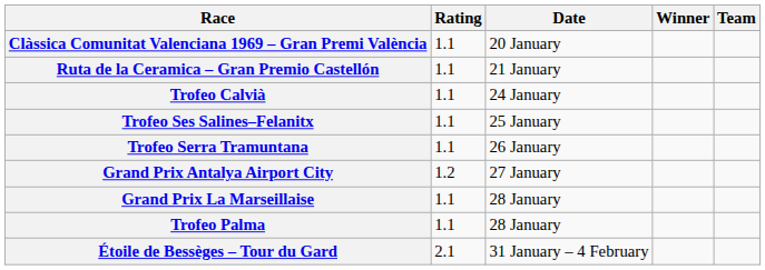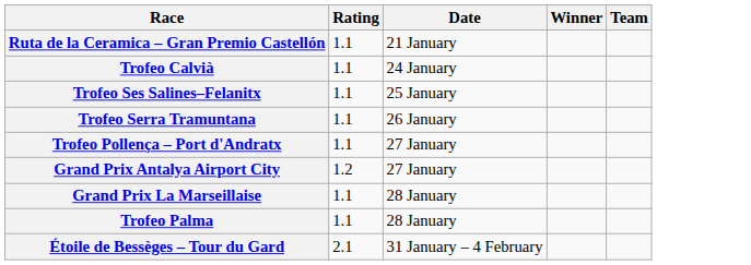- row: Clàssica Comunitat Valenciana 1969 – Gran Premi València | 1.1 | 20 January
+ row: Trofeo Pollença – Port d'Andratx | 1.1 | 27 January
